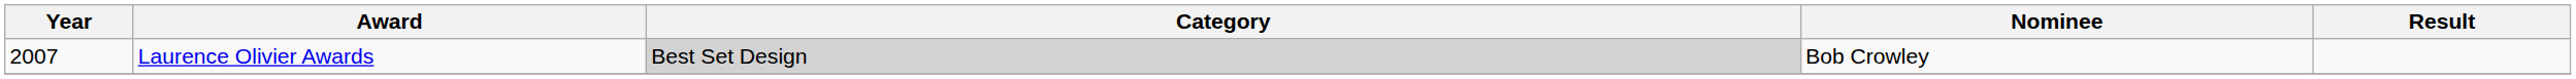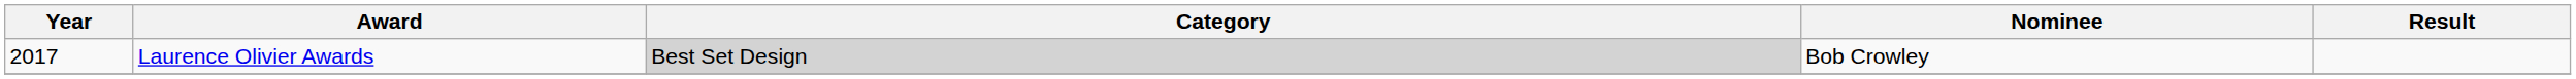Laurence Olivier Awards | Year: 2007 -> 2017
